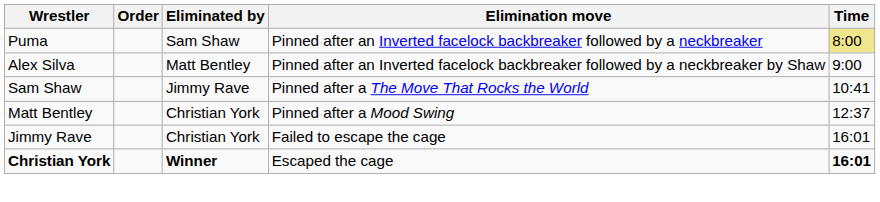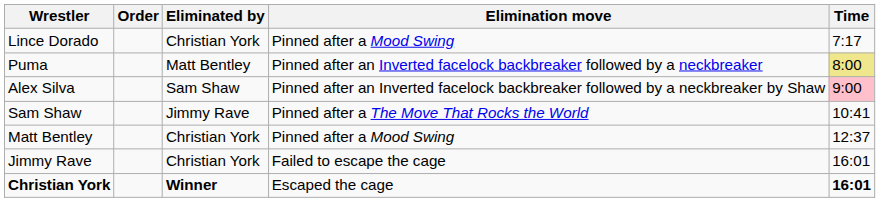+ row: Lince Dorado | Christian York | Pinned after a Mood Swing | 7:17
Puma | Eliminated by: Sam Shaw -> Matt Bentley
Alex Silva | Eliminated by: Matt Bentley -> Sam Shaw
Alex Silva | Time: no background -> pink background
